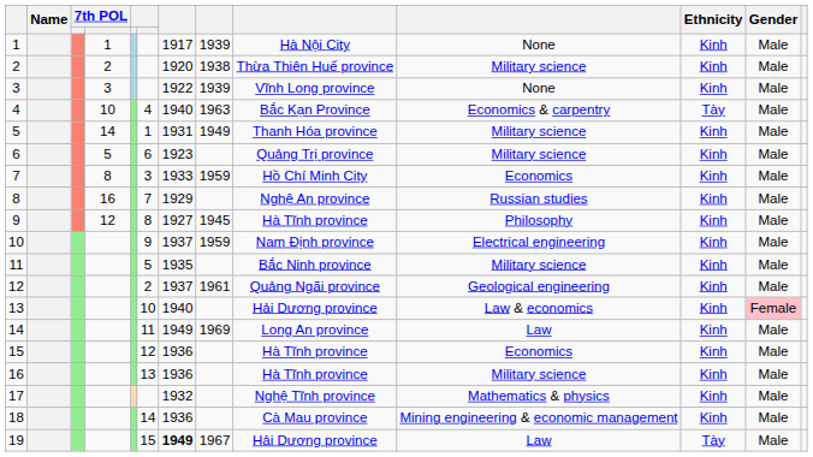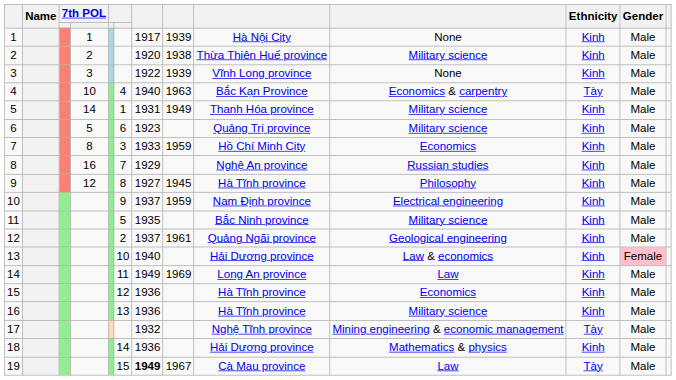17 | column 10: Mathematics & physics -> Mining engineering & economic management
17 | Ethnicity: Kinh -> Tày
18 | column 9: Cà Mau province -> Hải Dương province
18 | column 10: Mining engineering & economic management -> Mathematics & physics
19 | column 9: Hải Dương province -> Cà Mau province
